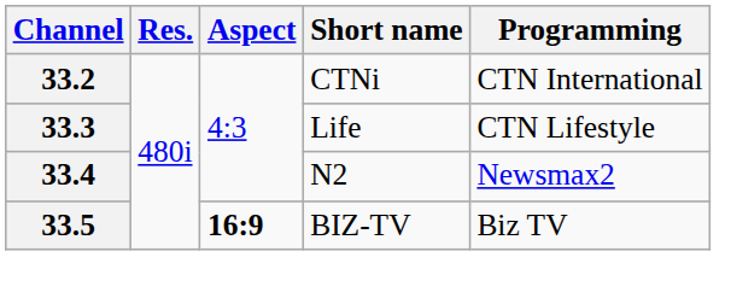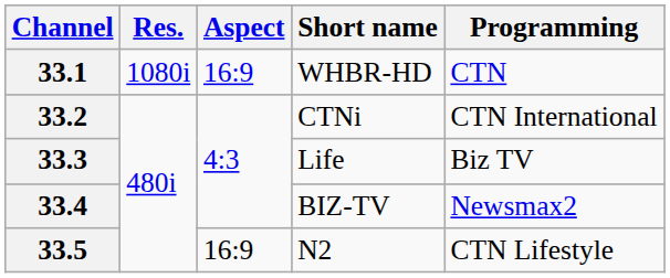+ row: 33.1 | 1080i | 16:9 | WHBR-HD | CTN
33.3 | Programming: CTN Lifestyle -> Biz TV
33.4 | Short name: N2 -> BIZ-TV
33.5 | Aspect: bold -> normal
33.5 | Short name: BIZ-TV -> N2
33.5 | Programming: Biz TV -> CTN Lifestyle
